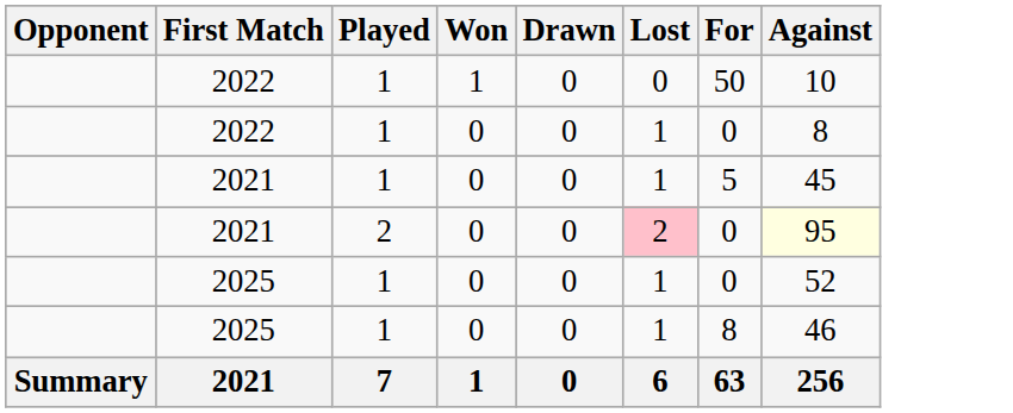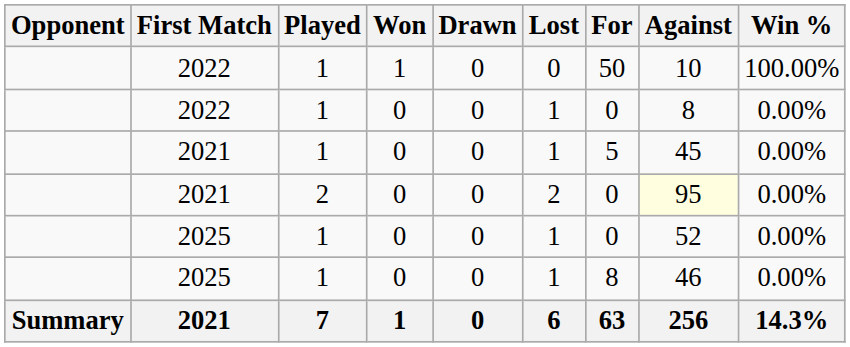+ column: Win % | 100.00% | 0.00% | 0.00% | 0.00% | 0.00% | 0.00% | 14.3%
2021 / 2 | Lost: pink background -> no background
